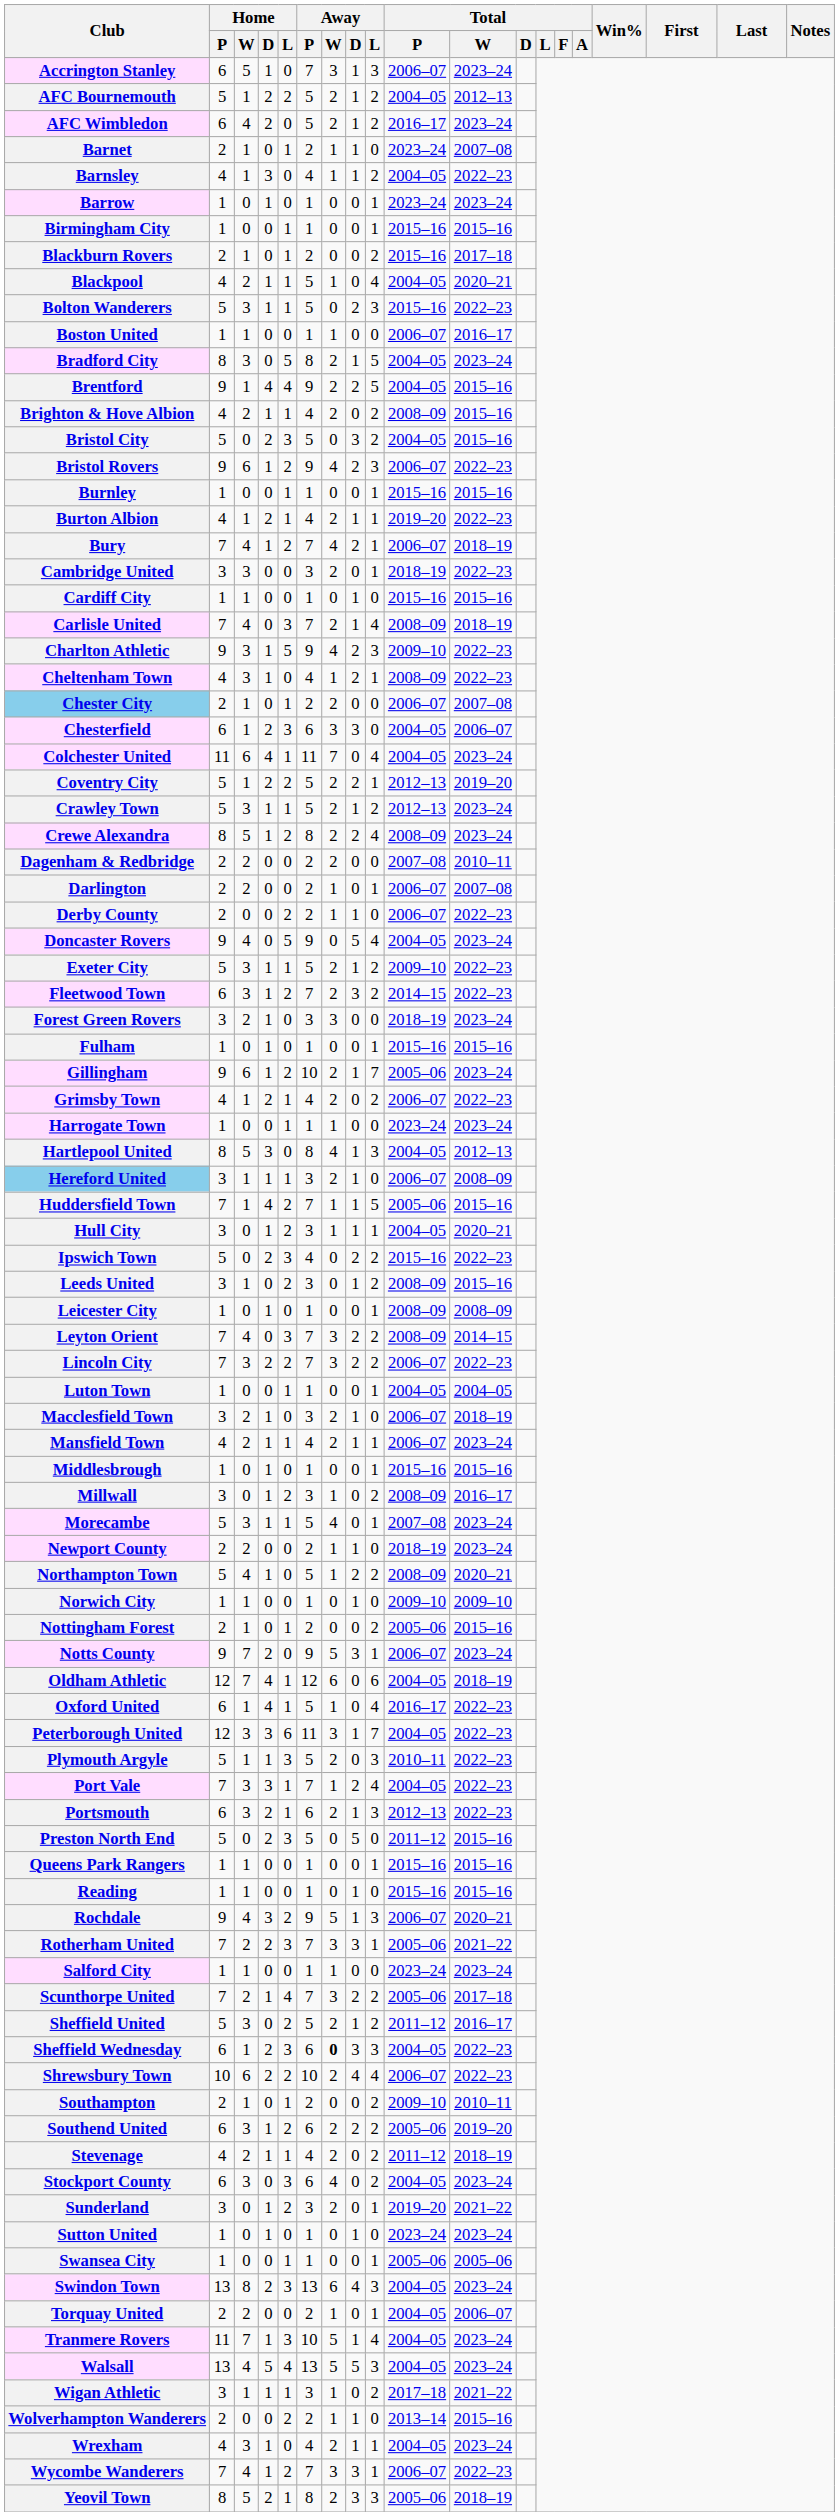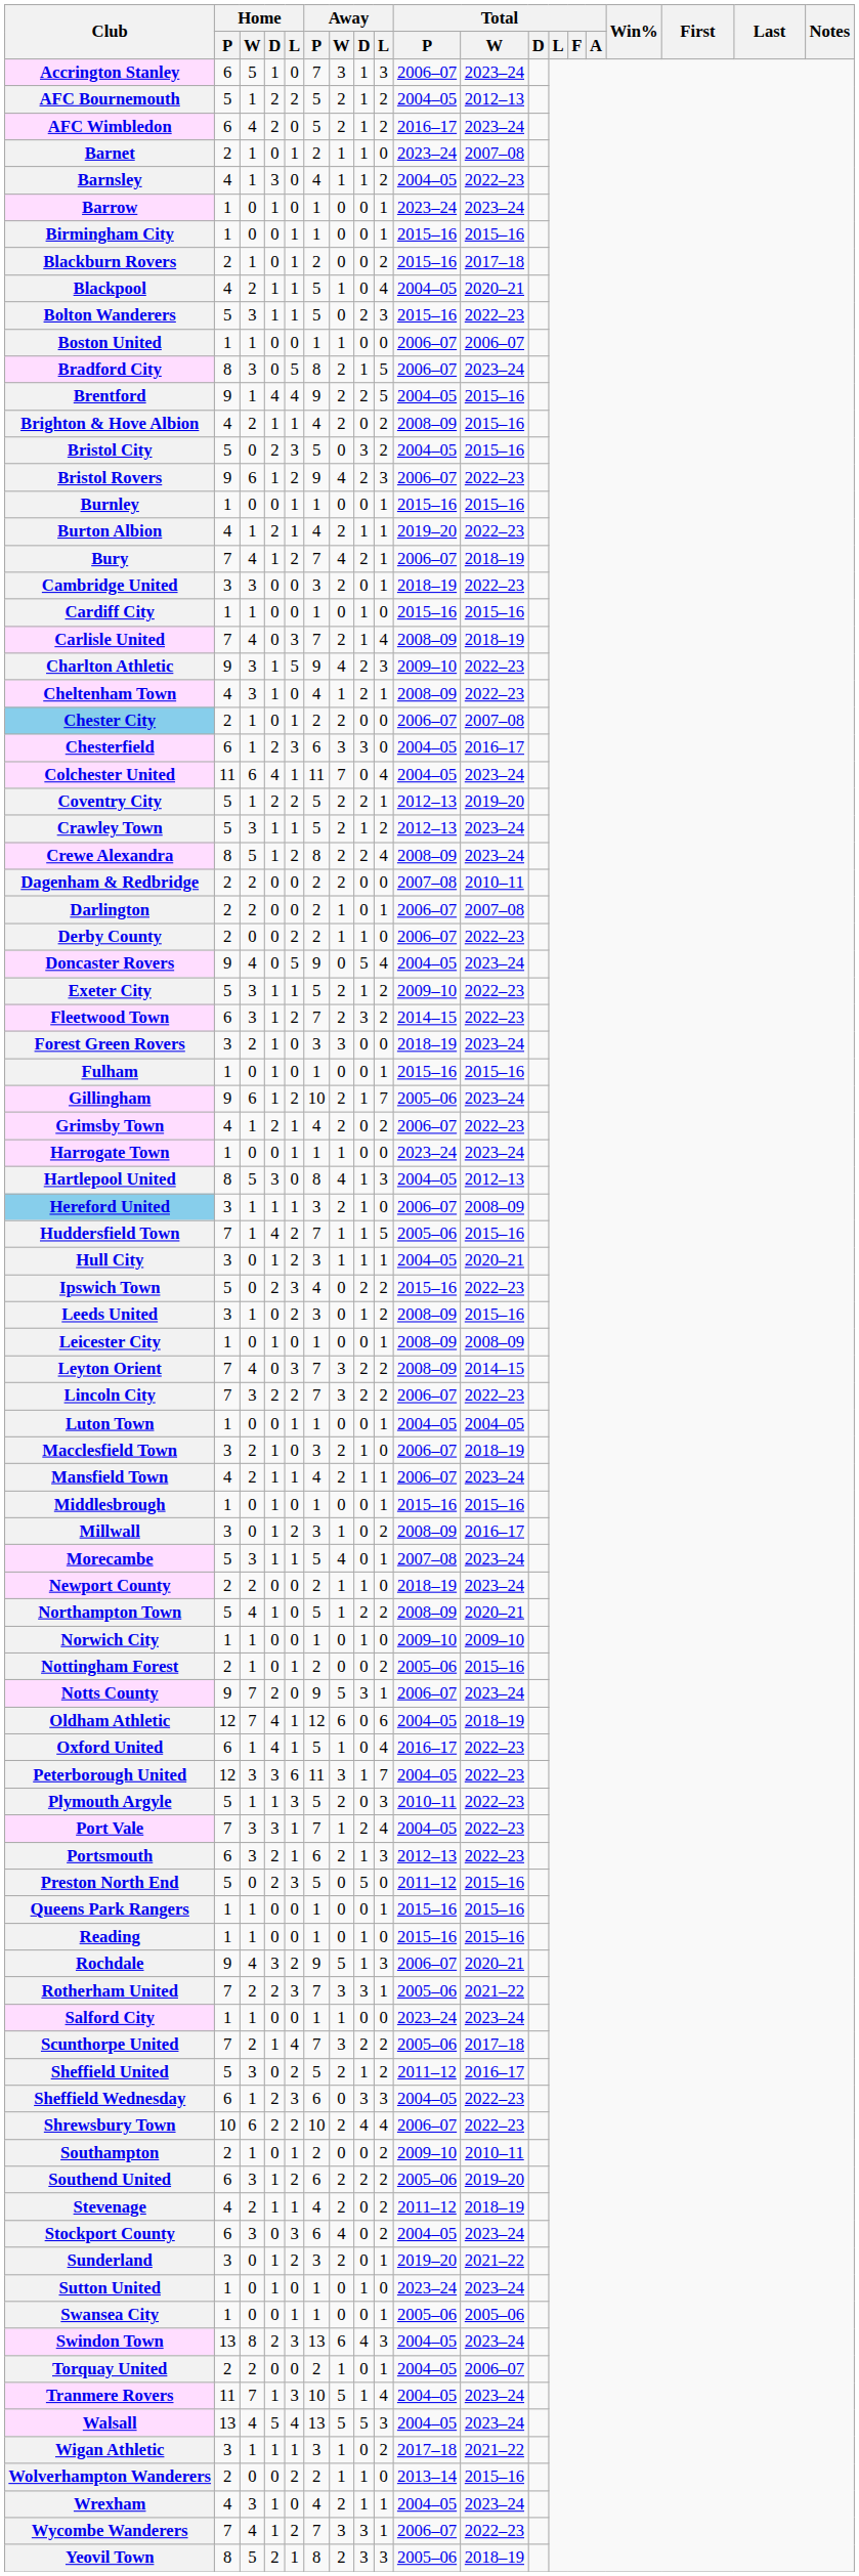Boston United | Total / W: 2016–17 -> 2006–07
Bradford City | Total / P: 2004–05 -> 2006–07
Chesterfield | Total / W: 2006–07 -> 2016–17
Sheffield Wednesday | Away / W: bold -> normal
